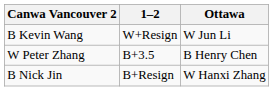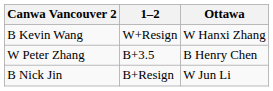B Kevin Wang | Ottawa: W Jun Li -> W Hanxi Zhang
B Nick Jin | Ottawa: W Hanxi Zhang -> W Jun Li
